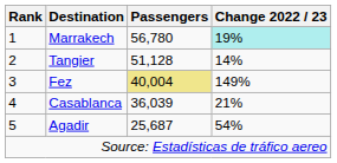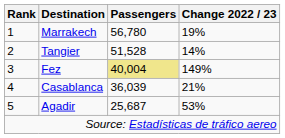Marrakech | Change 2022 / 23: paleturquoise background -> no background
Tangier | Passengers: 51,128 -> 51,528
Agadir | Change 2022 / 23: 54% -> 53%
